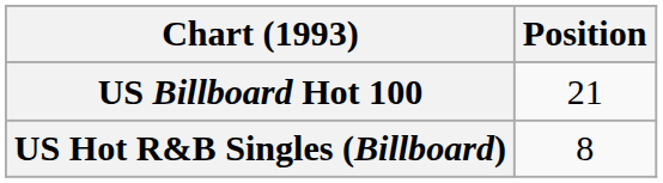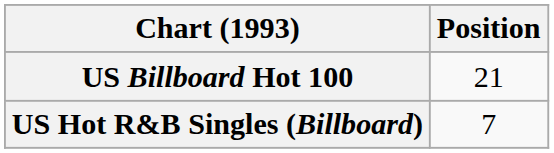US Hot R&B Singles (Billboard) | Position: 8 -> 7
